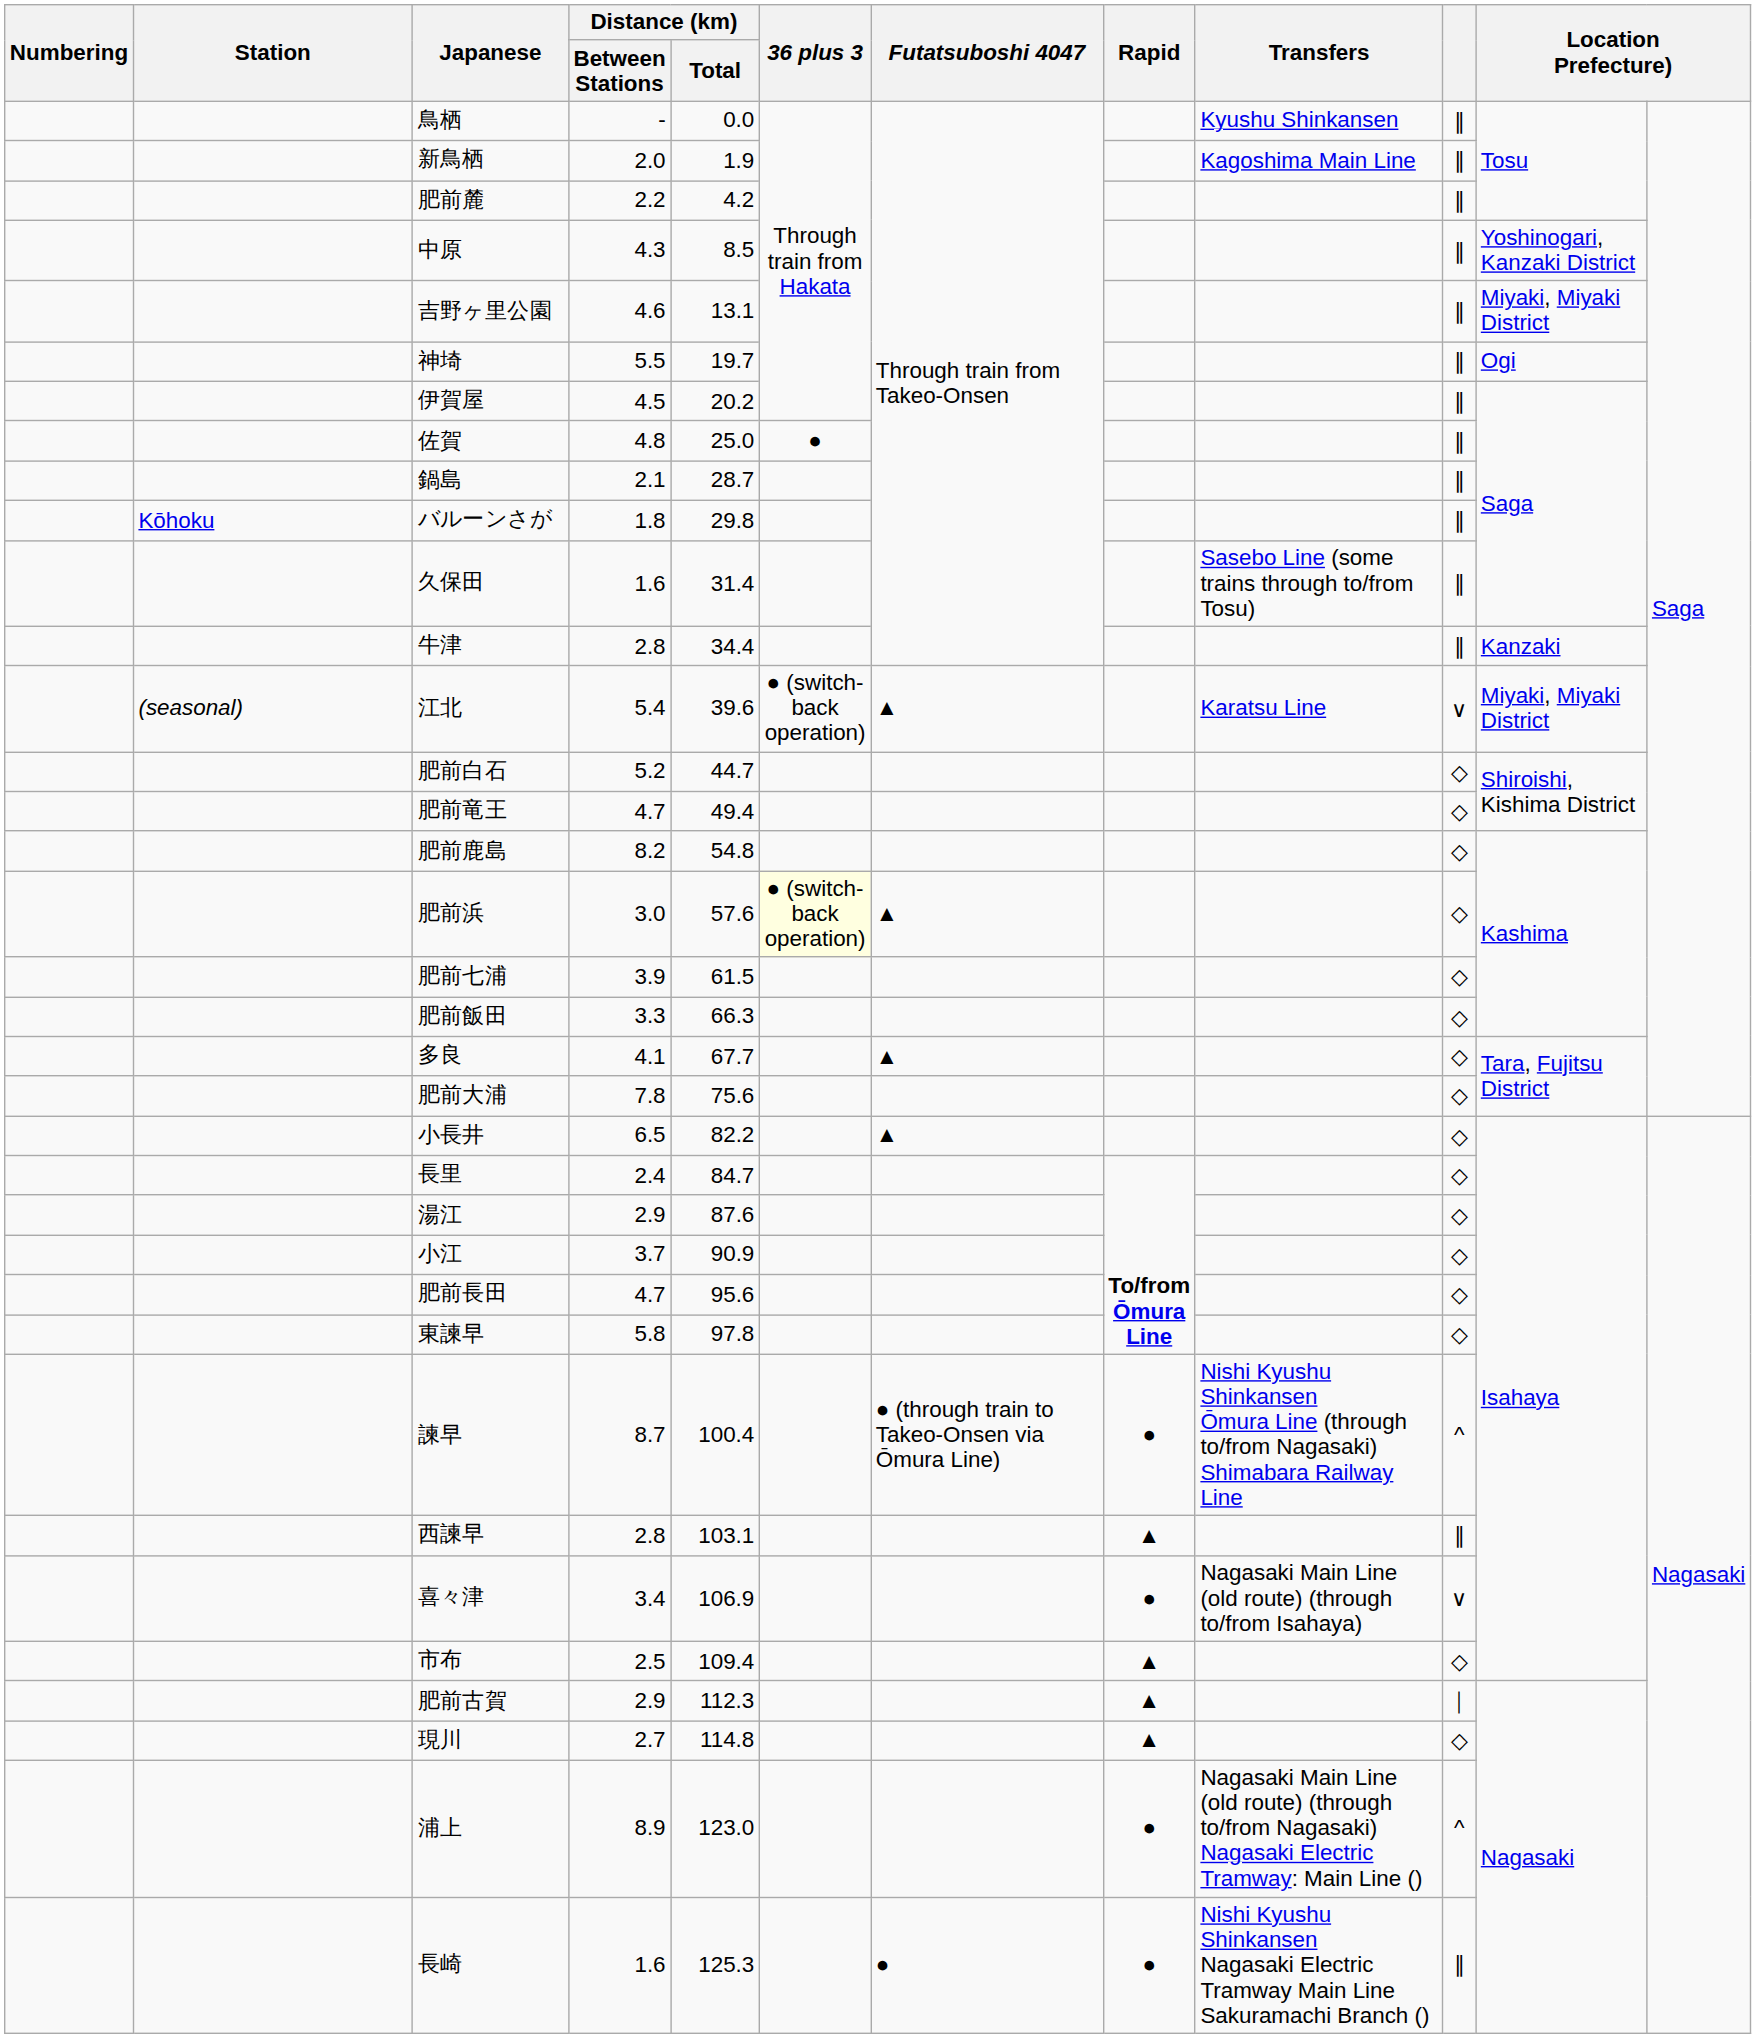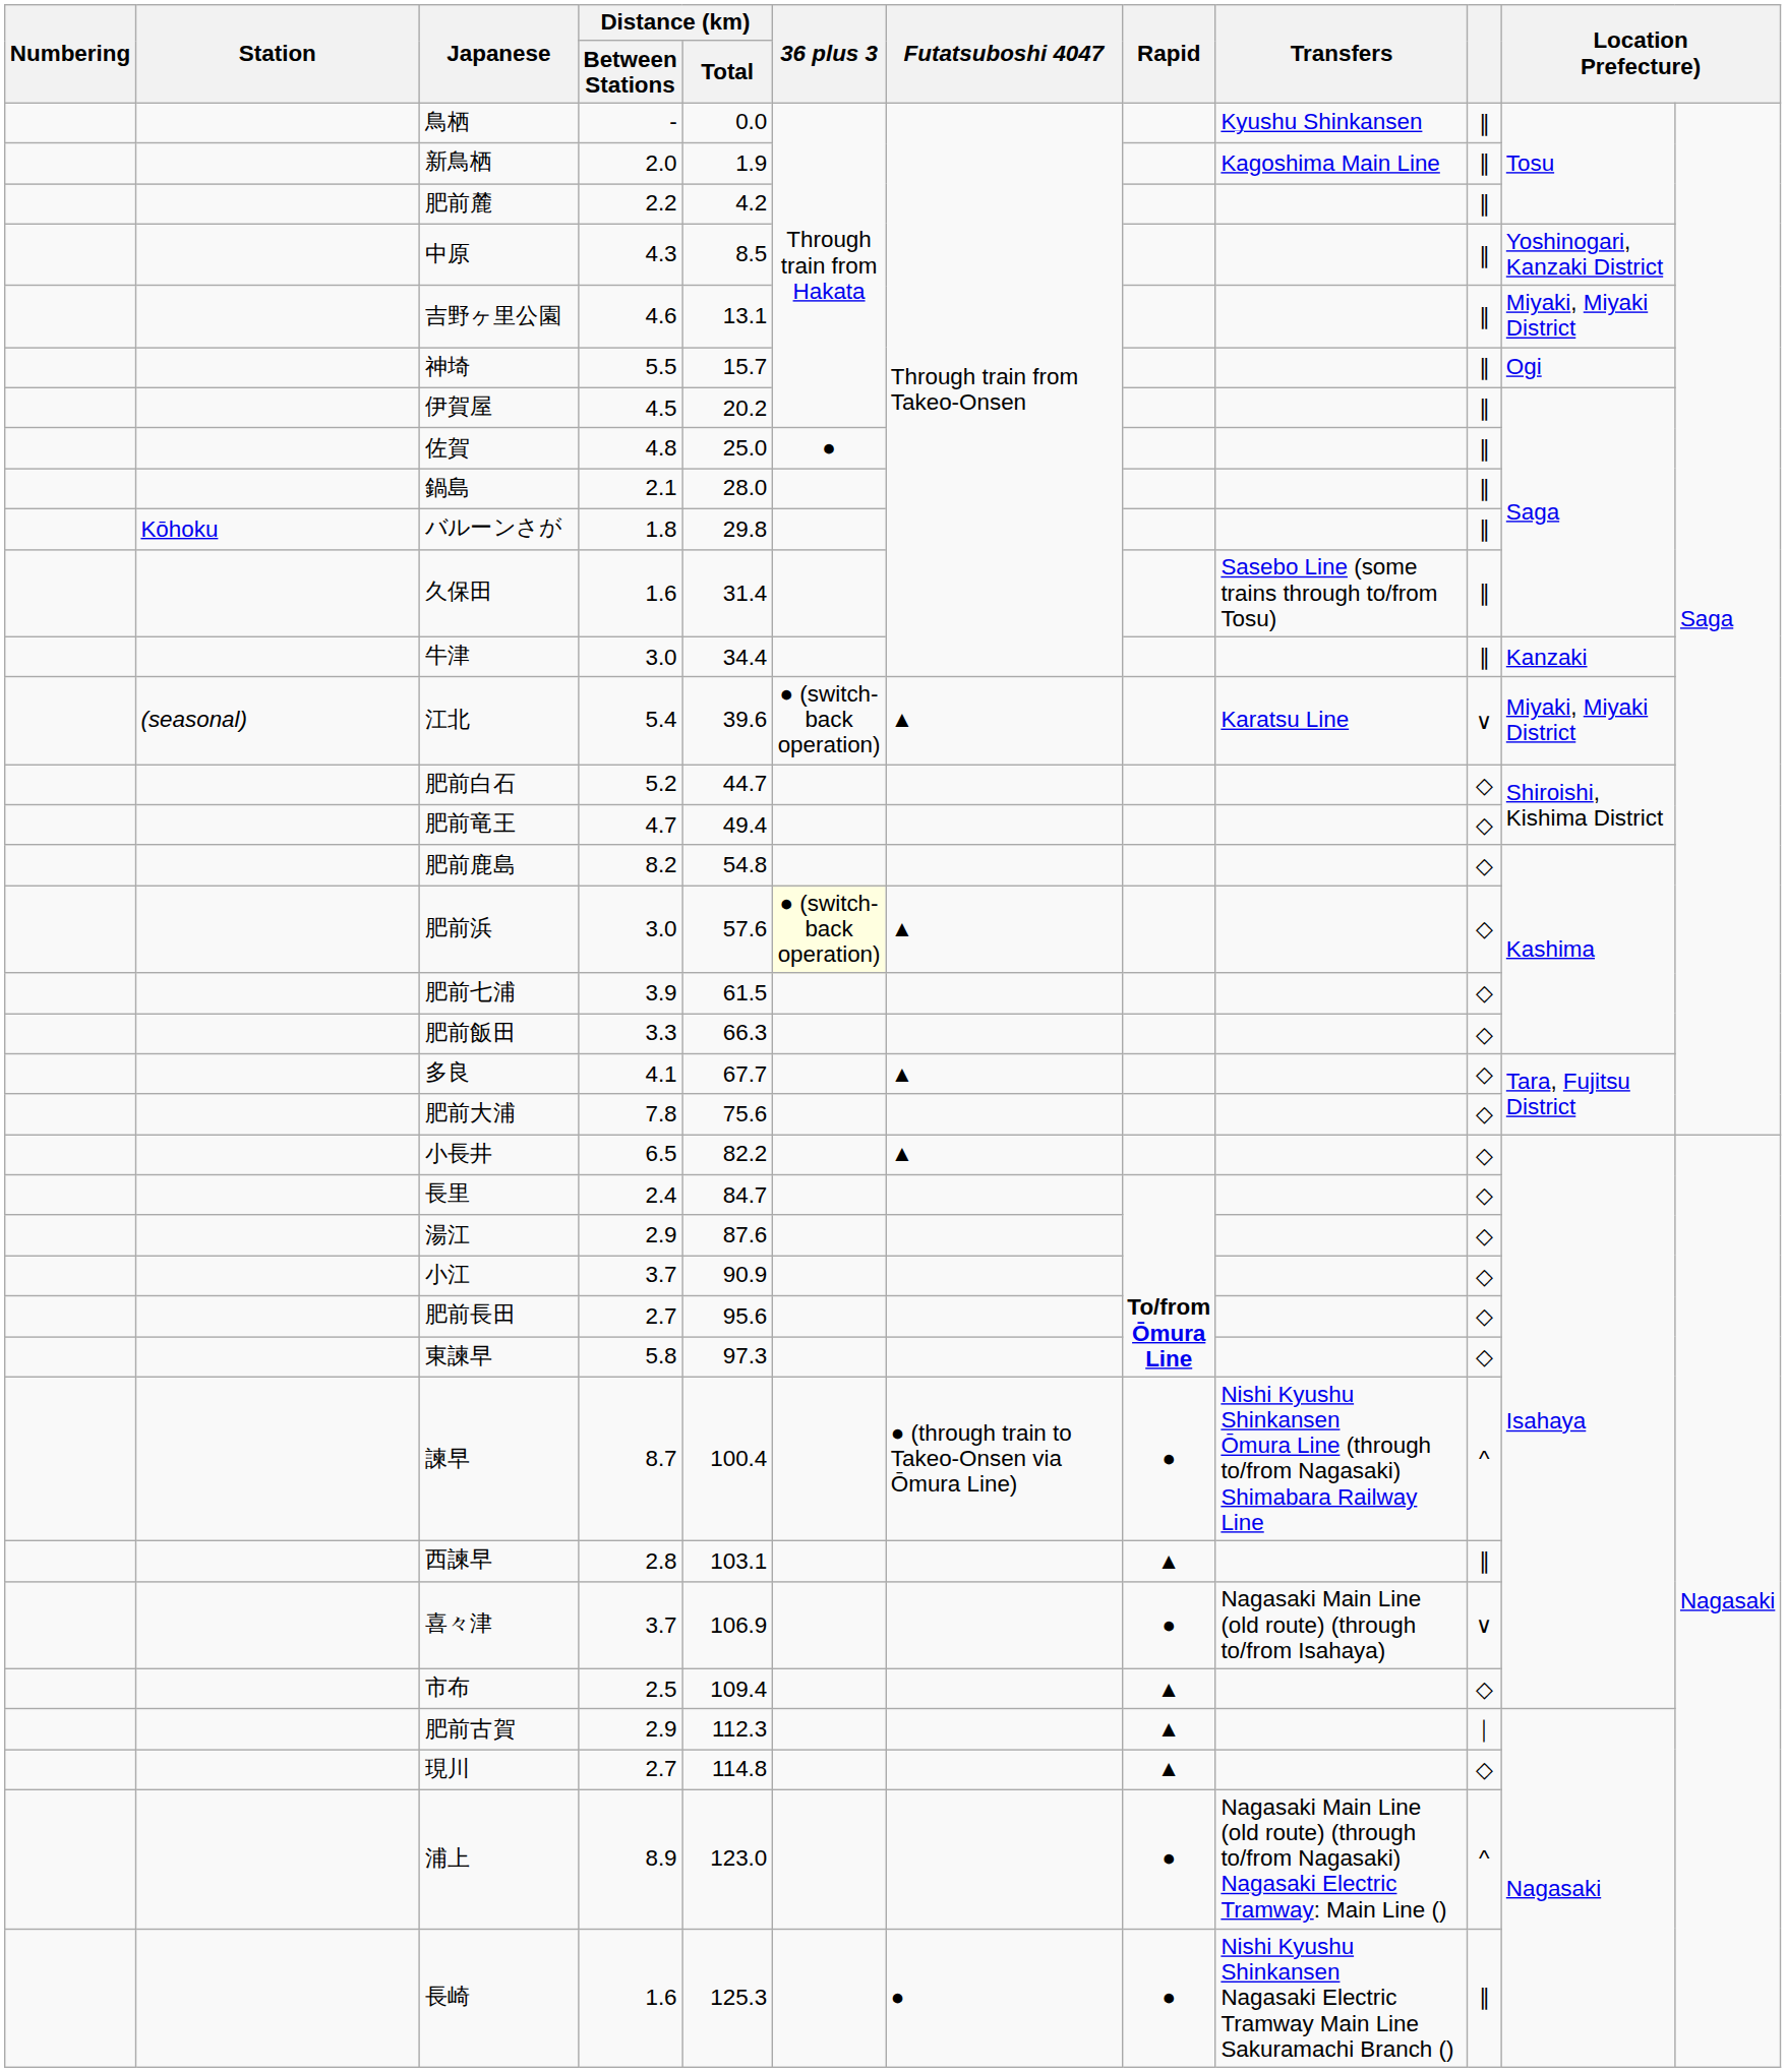神埼 | Distance (km) / Total: 19.7 -> 15.7
鍋島 | Distance (km) / Total: 28.7 -> 28.0
牛津 | Distance (km) / Between Stations: 2.8 -> 3.0
肥前長田 | Distance (km) / Between Stations: 4.7 -> 2.7
東諫早 | Distance (km) / Total: 97.8 -> 97.3
喜々津 | Distance (km) / Between Stations: 3.4 -> 3.7
